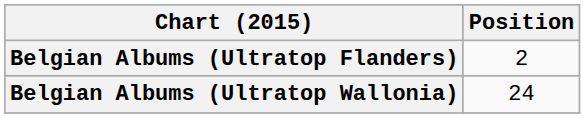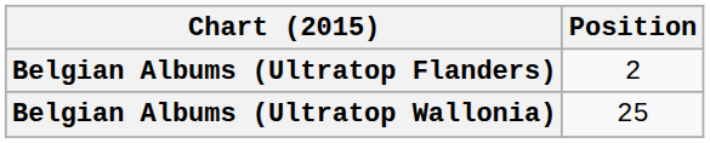Belgian Albums (Ultratop Wallonia) | Position: 24 -> 25
